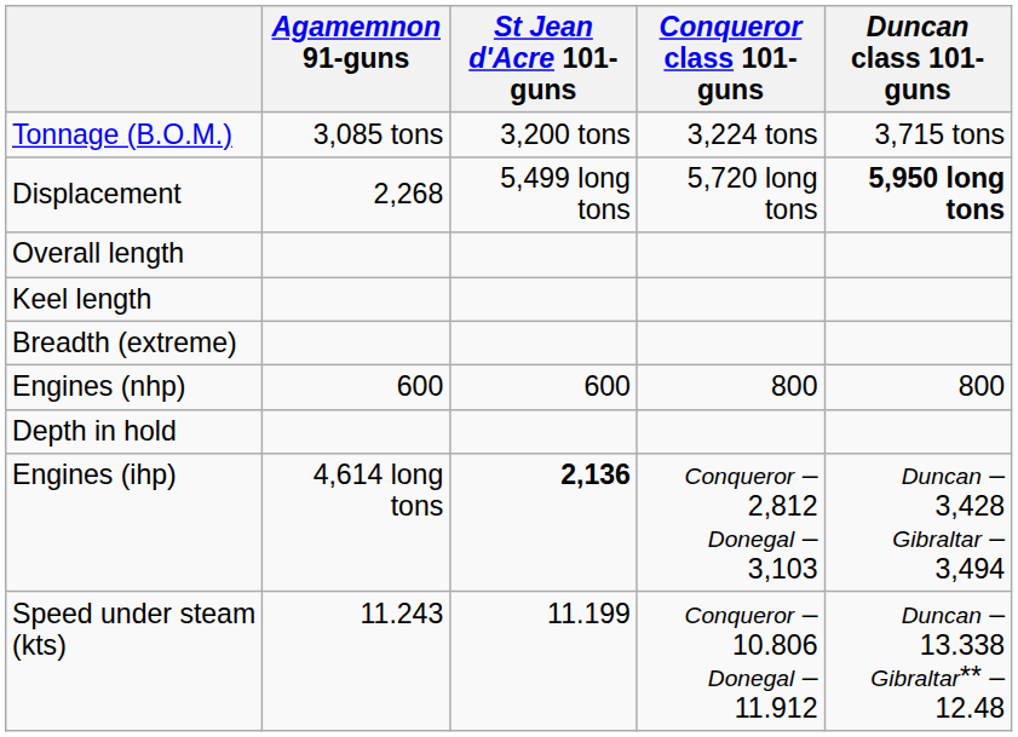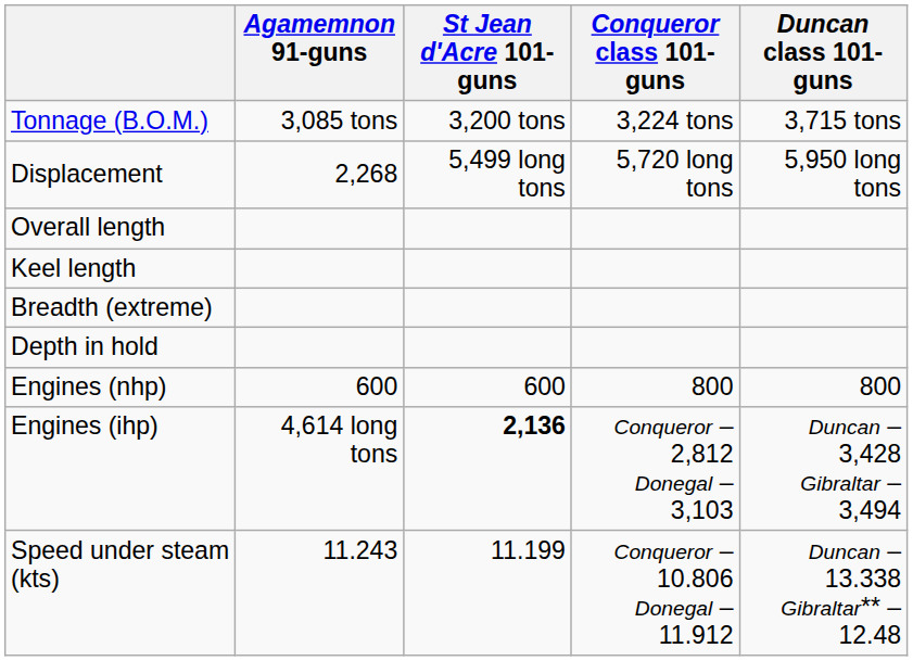Displacement | Duncan class 101-guns: bold -> normal
rows swapped: Depth in hold <-> Engines (nhp)
